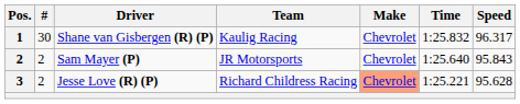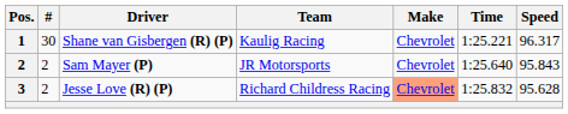Shane van Gisbergen (R) (P) | Time: 1:25.832 -> 1:25.221
Jesse Love (R) (P) | Time: 1:25.221 -> 1:25.832
